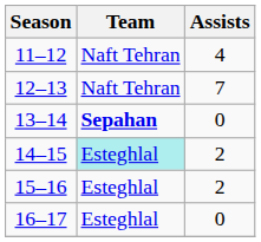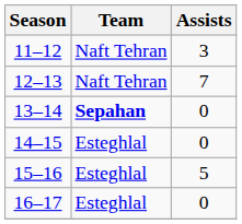11–12 | Assists: 4 -> 3
14–15 | Team: paleturquoise background -> no background
14–15 | Assists: 2 -> 0
15–16 | Assists: 2 -> 5
